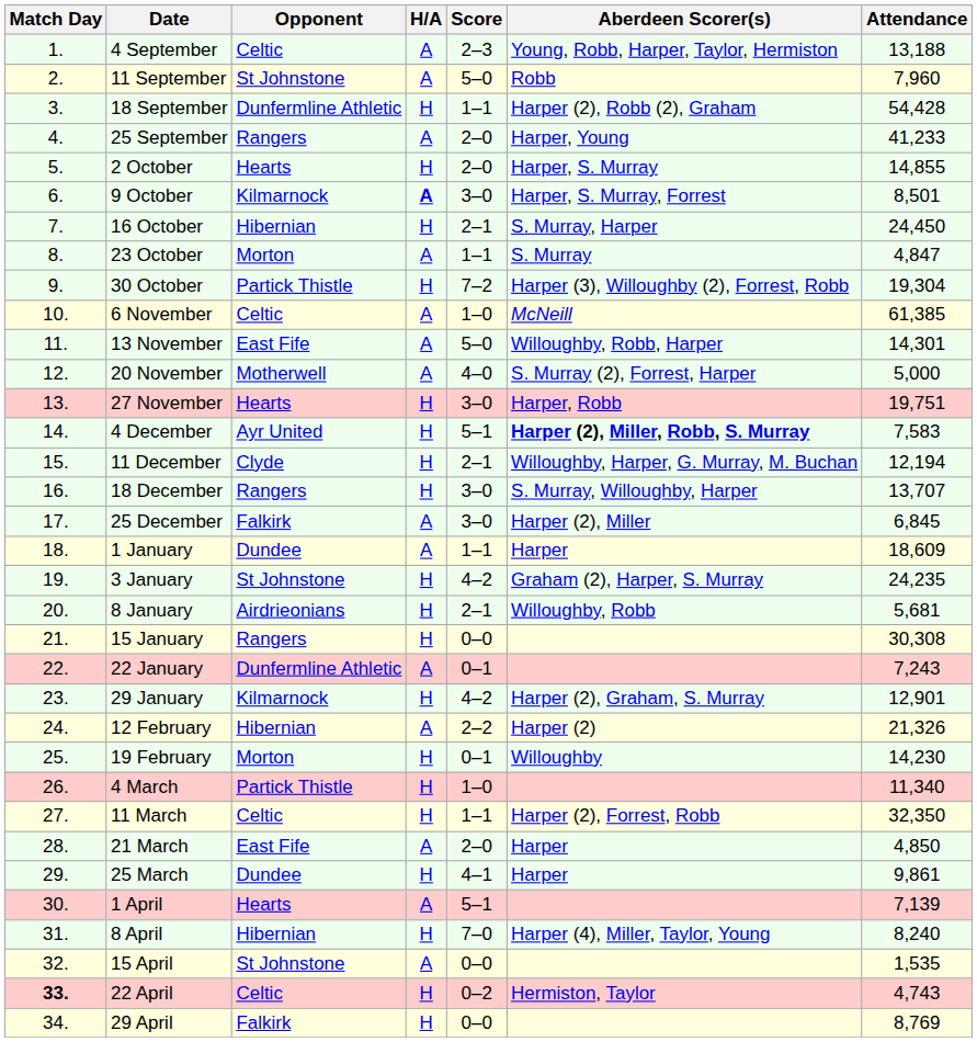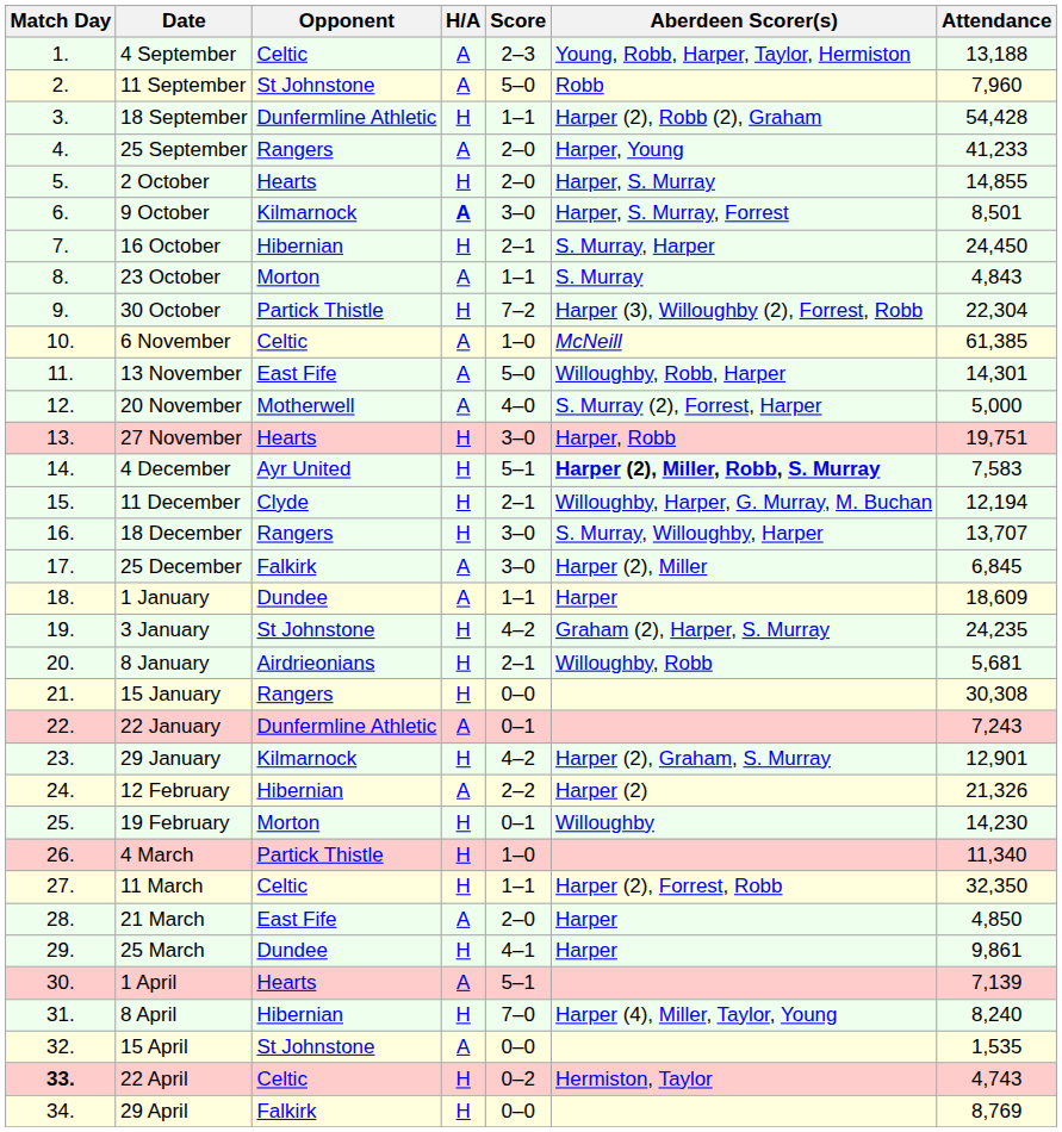23 October | Attendance: 4,847 -> 4,843
30 October | Attendance: 19,304 -> 22,304
